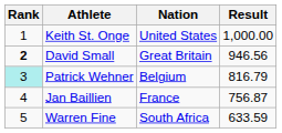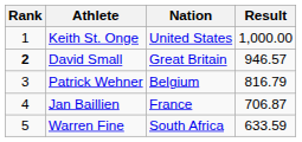David Small | Result: 946.56 -> 946.57
Patrick Wehner | Rank: paleturquoise background -> no background
Jan Baillien | Result: 756.87 -> 706.87
